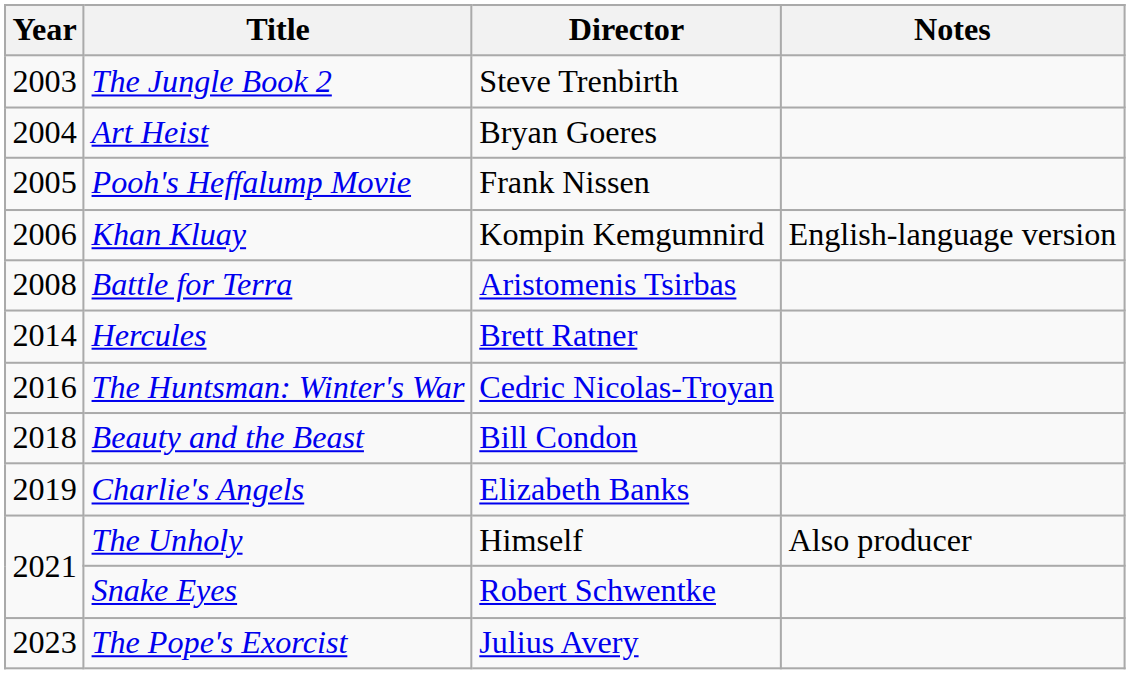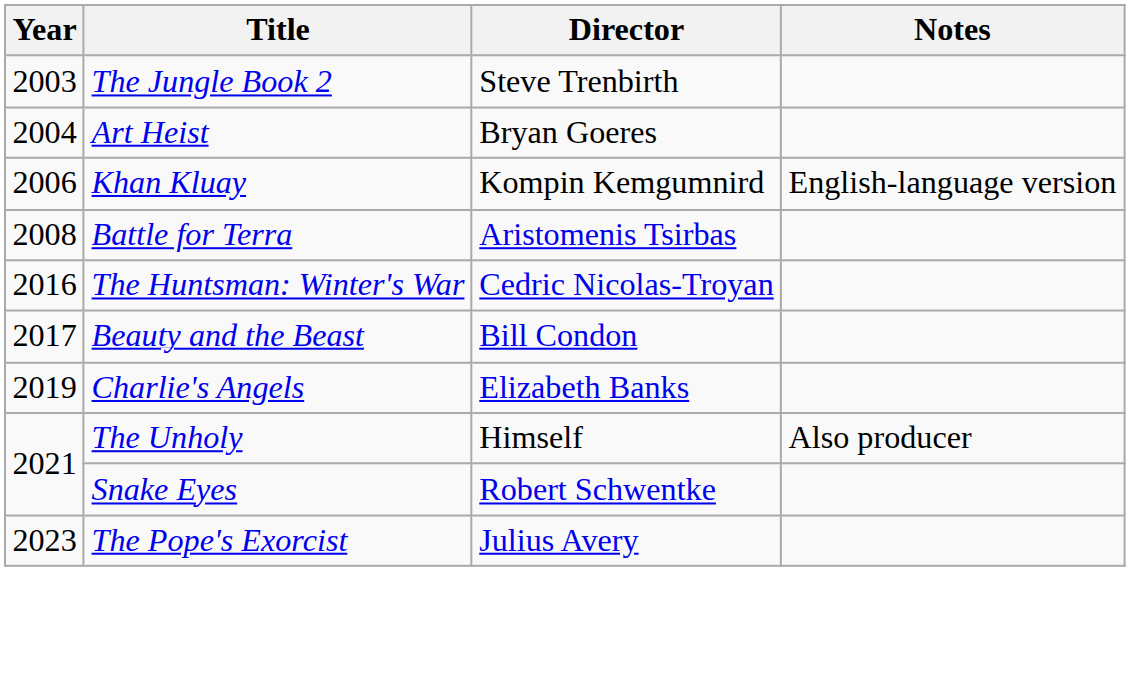- row: 2005 | Pooh's Heffalump Movie | Frank Nissen
- row: 2014 | Hercules | Brett Ratner
Beauty and the Beast | Year: 2018 -> 2017
